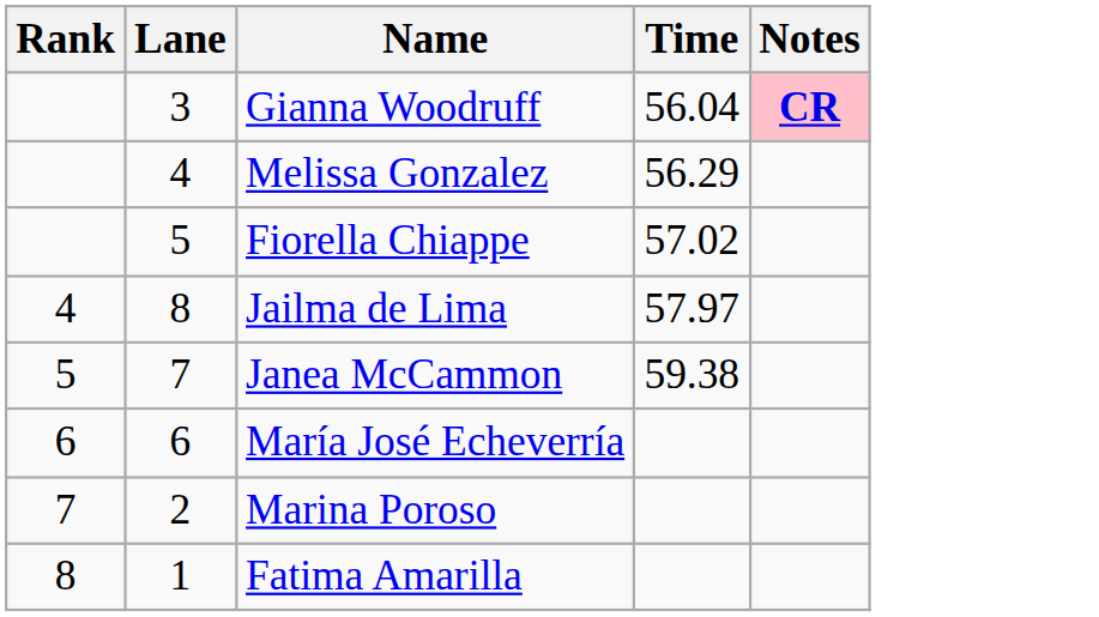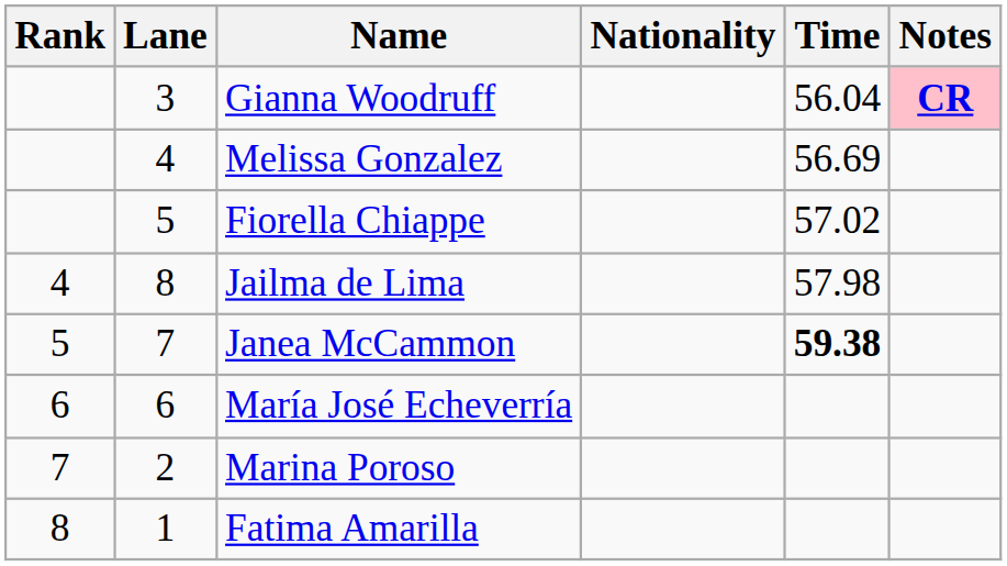+ column: Nationality
Melissa Gonzalez | Time: 56.29 -> 56.69
Jailma de Lima | Time: 57.97 -> 57.98
Janea McCammon | Time: normal -> bold
